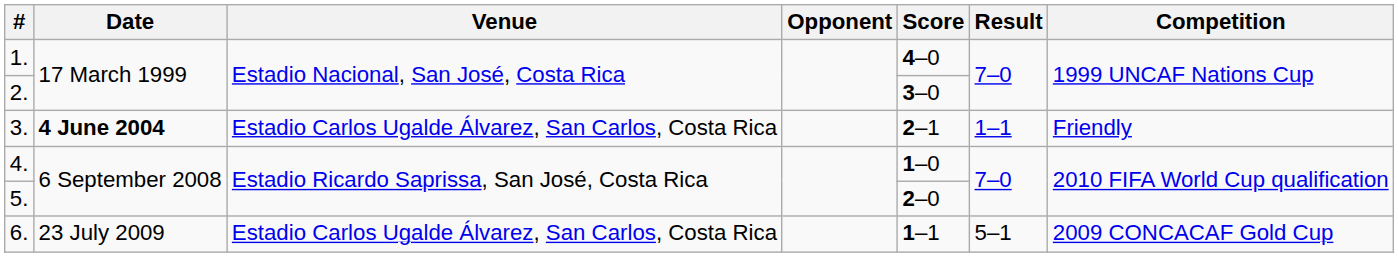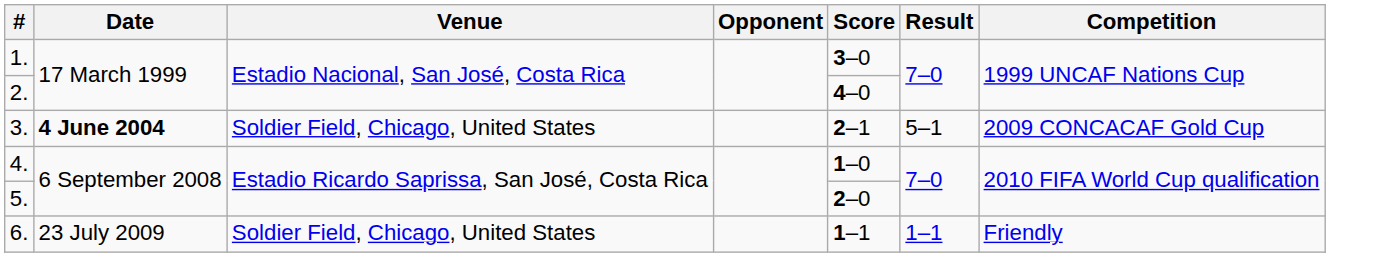1. | Score: 4–0 -> 3–0
2. | Score: 3–0 -> 4–0
3. | Venue: Estadio Carlos Ugalde Álvarez, San Carlos, Costa Rica -> Soldier Field, Chicago, United States
3. | Result: 1–1 -> 5–1
3. | Competition: Friendly -> 2009 CONCACAF Gold Cup
6. | Venue: Estadio Carlos Ugalde Álvarez, San Carlos, Costa Rica -> Soldier Field, Chicago, United States
6. | Result: 5–1 -> 1–1
6. | Competition: 2009 CONCACAF Gold Cup -> Friendly
